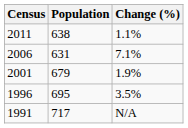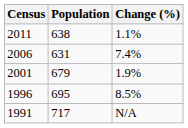2006 | Change (%): 7.1% -> 7.4%
1996 | Change (%): 3.5% -> 8.5%
